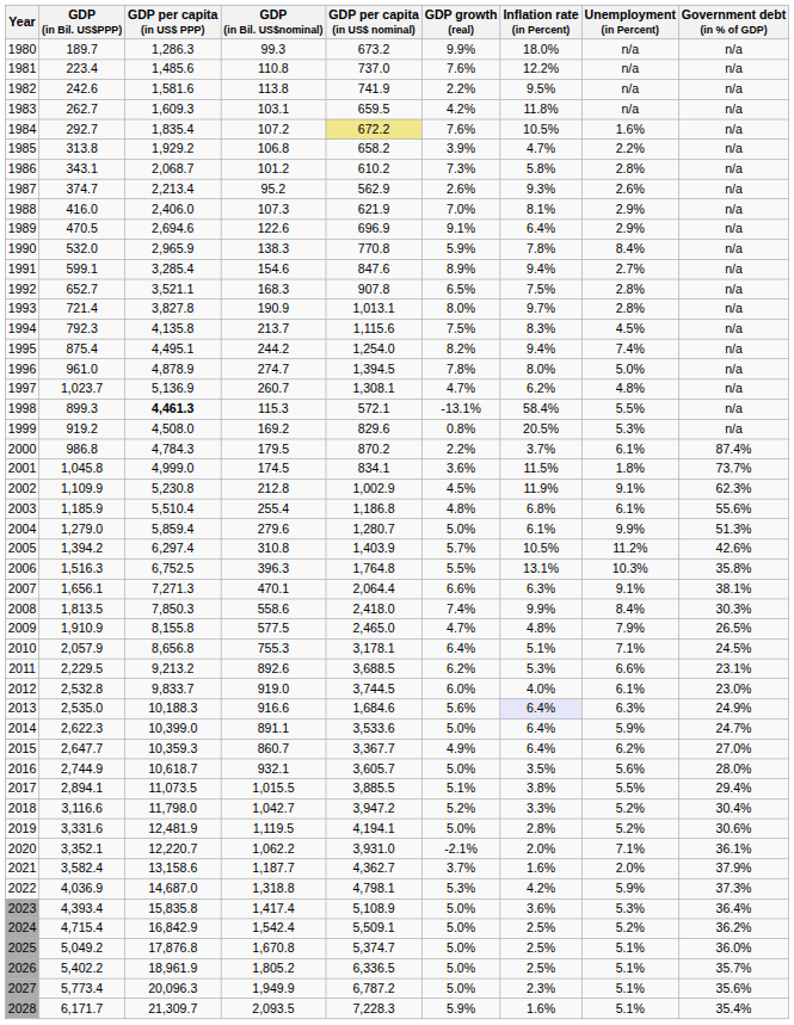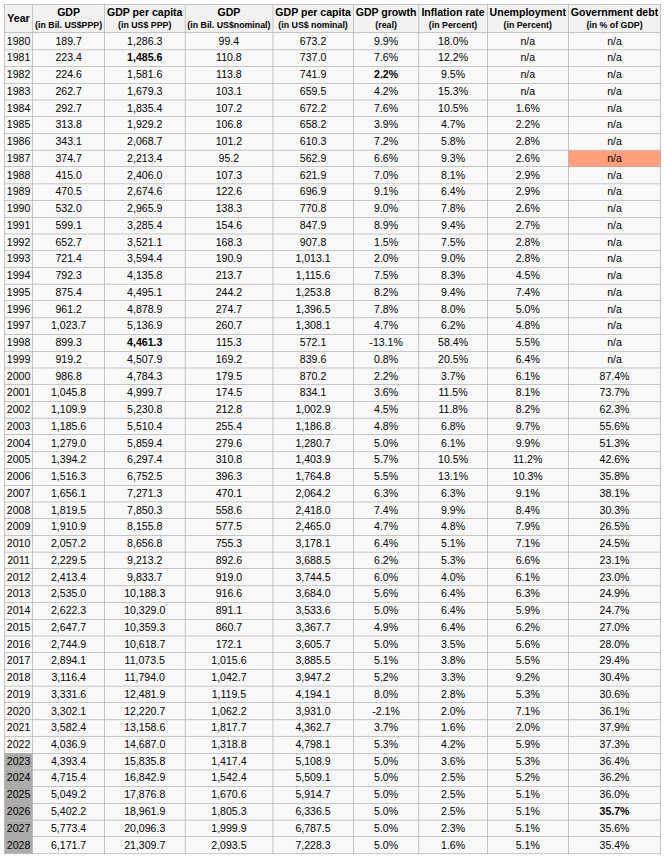1980 | GDP (in Bil. US$nominal): 99.3 -> 99.4
1981 | GDP per capita (in US$ PPP): normal -> bold
1982 | GDP (in Bil. US$PPP): 242.6 -> 224.6
1982 | GDP growth (real): normal -> bold
1983 | GDP per capita (in US$ PPP): 1,609.3 -> 1,679.3
1983 | Inflation rate (in Percent): 11.8% -> 15.3%
1984 | GDP per capita (in US$ nominal): khaki background -> no background
1986 | GDP per capita (in US$ nominal): 610.2 -> 610.3
1986 | GDP growth (real): 7.3% -> 7.2%
1987 | GDP growth (real): 2.6% -> 6.6%
1987 | Government debt (in % of GDP): no background -> lightsalmon background
1988 | GDP (in Bil. US$PPP): 416.0 -> 415.0
1989 | GDP per capita (in US$ PPP): 2,694.6 -> 2,674.6
1990 | GDP growth (real): 5.9% -> 9.0%
1990 | Unemployment (in Percent): 8.4% -> 2.6%
1991 | GDP per capita (in US$ nominal): 847.6 -> 847.9
1992 | GDP growth (real): 6.5% -> 1.5%
1993 | GDP per capita (in US$ PPP): 3,827.8 -> 3,594.4
1993 | GDP growth (real): 8.0% -> 2.0%
1993 | Inflation rate (in Percent): 9.7% -> 9.0%
1995 | GDP per capita (in US$ nominal): 1,254.0 -> 1,253.8
1996 | GDP (in Bil. US$PPP): 961.0 -> 961.2
1996 | GDP per capita (in US$ nominal): 1,394.5 -> 1,396.5
1999 | GDP per capita (in US$ PPP): 4,508.0 -> 4,507.9
1999 | GDP per capita (in US$ nominal): 829.6 -> 839.6
1999 | Unemployment (in Percent): 5.3% -> 6.4%
2001 | GDP per capita (in US$ PPP): 4,999.0 -> 4,999.7
2001 | Unemployment (in Percent): 1.8% -> 8.1%
2002 | Inflation rate (in Percent): 11.9% -> 11.8%
2002 | Unemployment (in Percent): 9.1% -> 8.2%
2003 | GDP (in Bil. US$PPP): 1,185.9 -> 1,185.6
2003 | Unemployment (in Percent): 6.1% -> 9.7%
2007 | GDP per capita (in US$ nominal): 2,064.4 -> 2,064.2
2007 | GDP growth (real): 6.6% -> 6.3%
2008 | GDP (in Bil. US$PPP): 1,813.5 -> 1,819.5
2010 | GDP (in Bil. US$PPP): 2,057.9 -> 2,057.2
2012 | GDP (in Bil. US$PPP): 2,532.8 -> 2,413.4
2013 | GDP per capita (in US$ nominal): 1,684.6 -> 3,684.0
2013 | Inflation rate (in Percent): lavender background -> no background
2014 | GDP per capita (in US$ PPP): 10,399.0 -> 10,329.0
2016 | GDP (in Bil. US$nominal): 932.1 -> 172.1
2017 | GDP (in Bil. US$nominal): 1,015.5 -> 1,015.6
2018 | GDP (in Bil. US$PPP): 3,116.6 -> 3,116.4
2018 | GDP per capita (in US$ PPP): 11,798.0 -> 11,794.0
2018 | Unemployment (in Percent): 5.2% -> 9.2%
2019 | GDP growth (real): 5.0% -> 8.0%
2019 | Unemployment (in Percent): 5.2% -> 5.3%
2020 | GDP (in Bil. US$PPP): 3,352.1 -> 3,302.1
2021 | GDP (in Bil. US$nominal): 1,187.7 -> 1,817.7
2025 | GDP (in Bil. US$nominal): 1,670.8 -> 1,670.6
2025 | GDP per capita (in US$ nominal): 5,374.7 -> 5,914.7
2026 | GDP (in Bil. US$nominal): 1,805.2 -> 1,805.3
2026 | Government debt (in % of GDP): normal -> bold
2027 | GDP (in Bil. US$nominal): 1,949.9 -> 1,999.9
2027 | GDP per capita (in US$ nominal): 6,787.2 -> 6,787.5
2028 | GDP growth (real): 5.9% -> 5.0%
